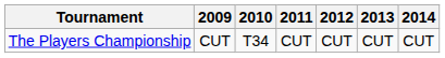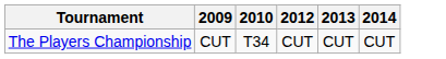- column: 2011 | CUT
